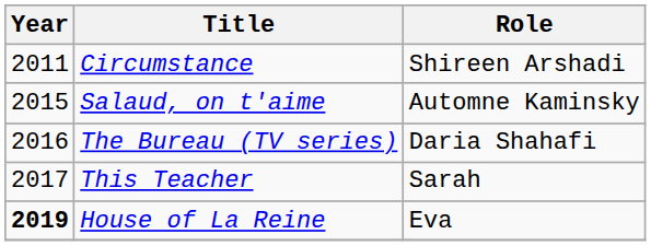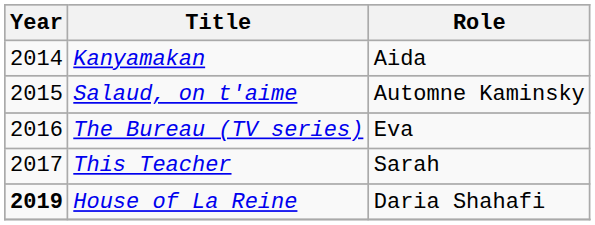- row: 2011 | Circumstance | Shireen Arshadi
+ row: 2014 | Kanyamakan | Aida
The Bureau (TV series) | Role: Daria Shahafi -> Eva
House of La Reine | Role: Eva -> Daria Shahafi
